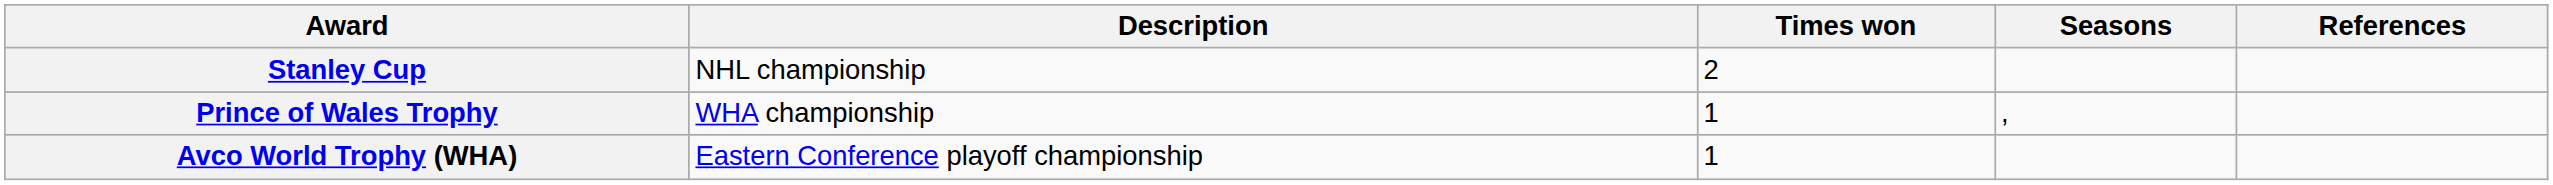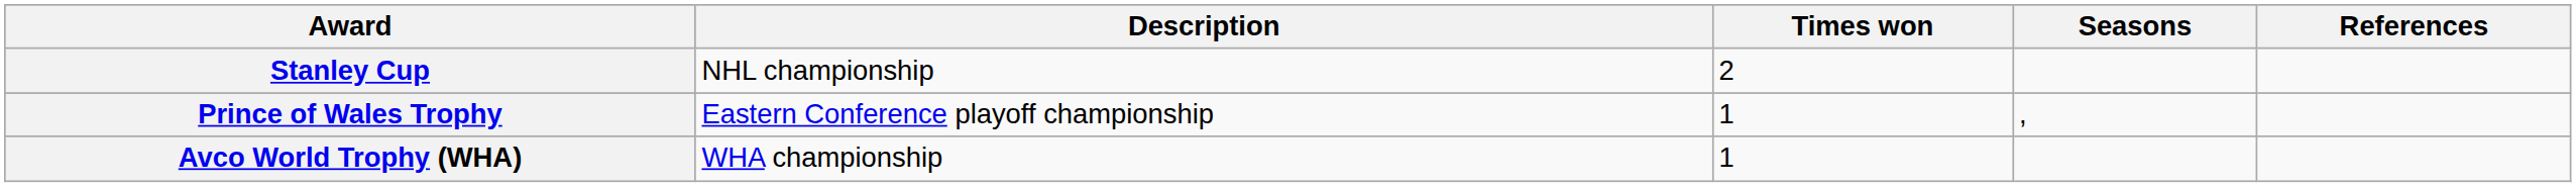Prince of Wales Trophy | Description: WHA championship -> Eastern Conference playoff championship
Avco World Trophy (WHA) | Description: Eastern Conference playoff championship -> WHA championship
